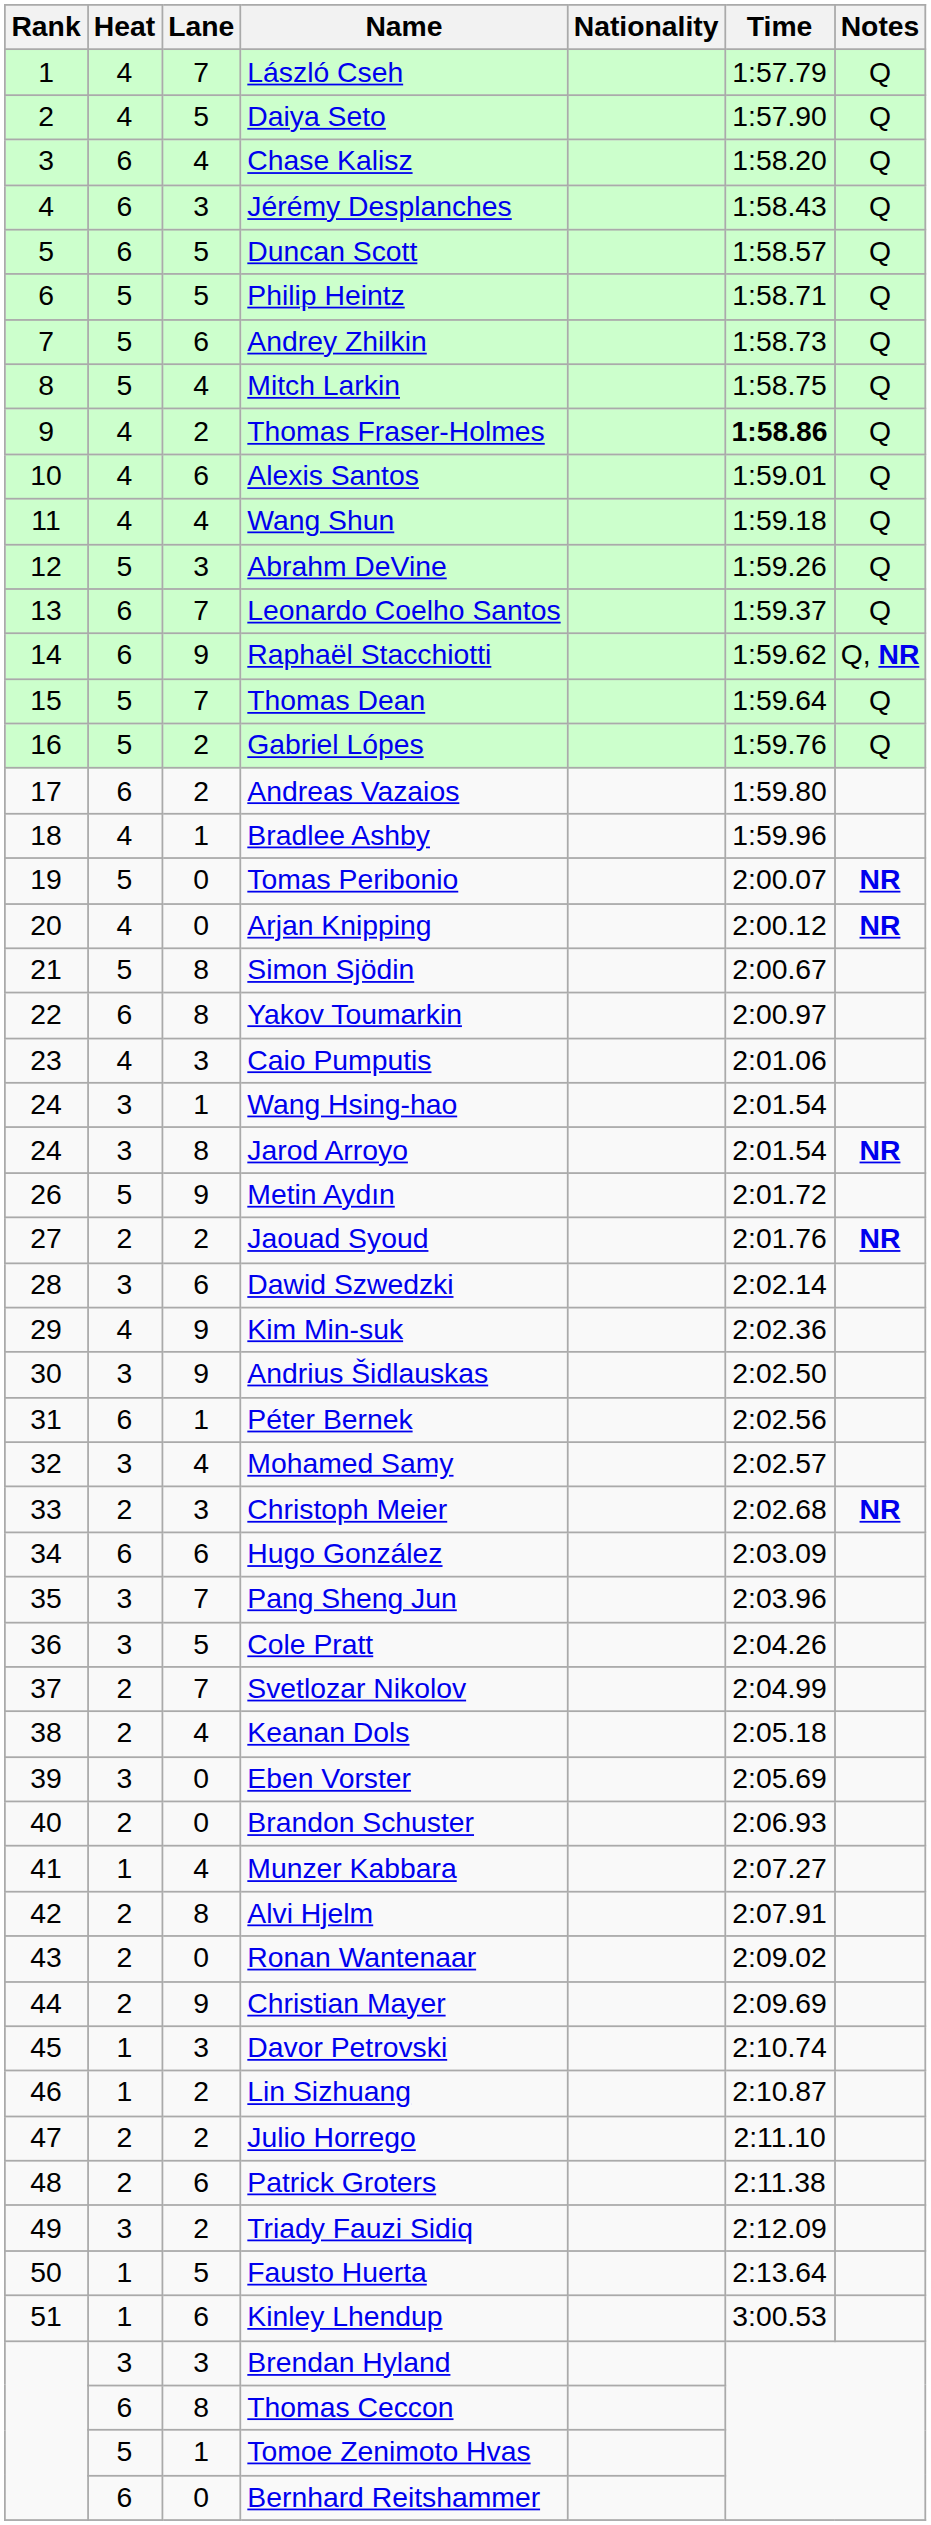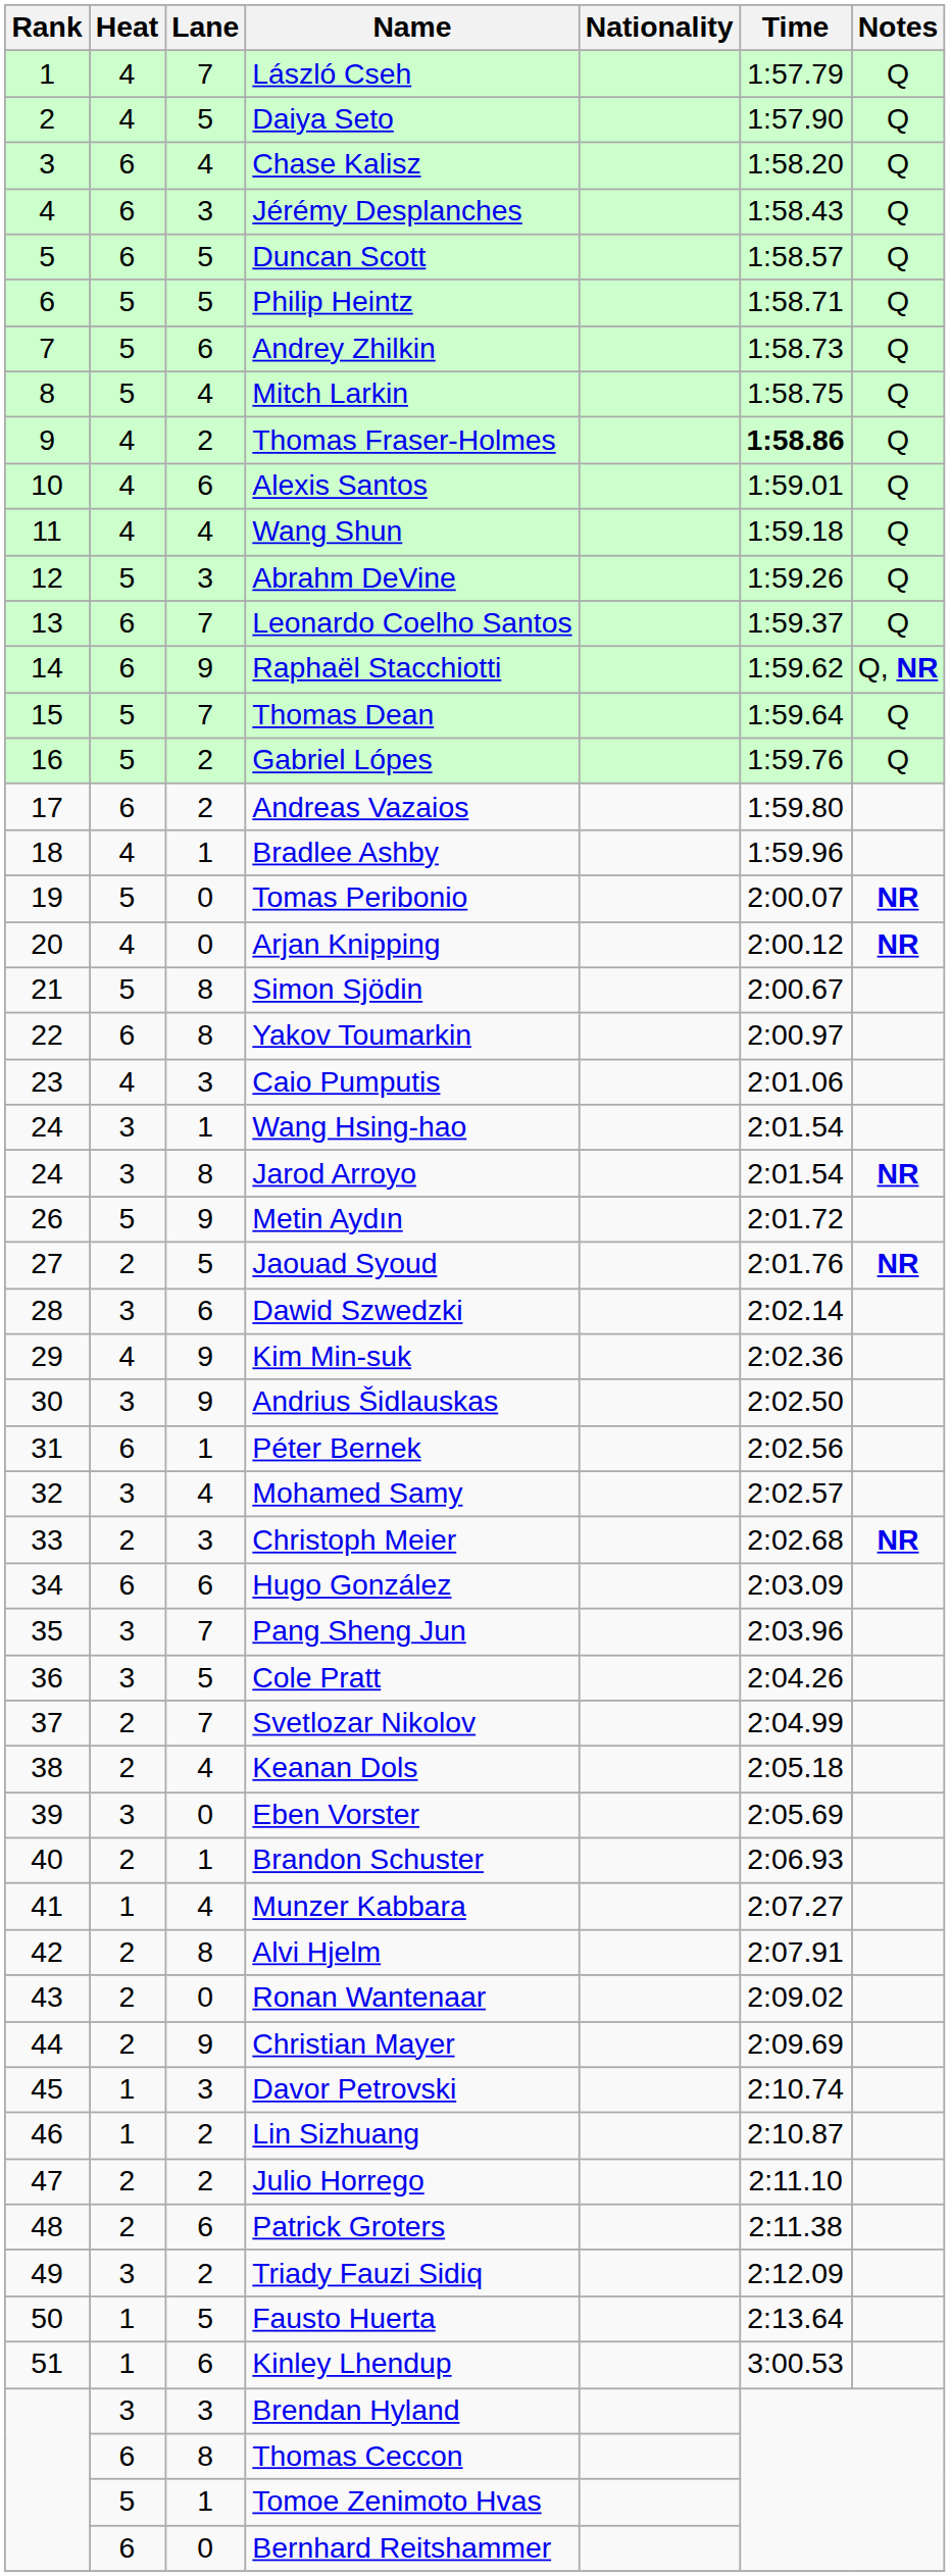Jaouad Syoud | Lane: 2 -> 5
Brandon Schuster | Lane: 0 -> 1
